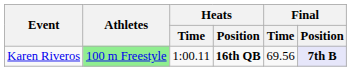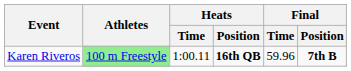Karen Riveros | Final / Time: 69.56 -> 59.96
Karen Riveros | Final / Position: lavender background -> no background
